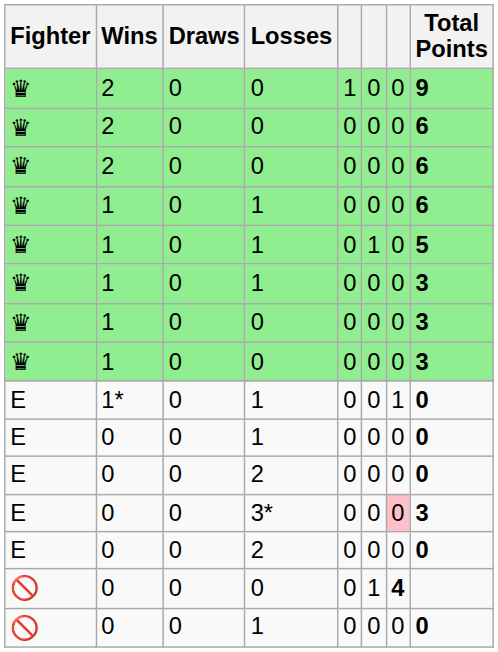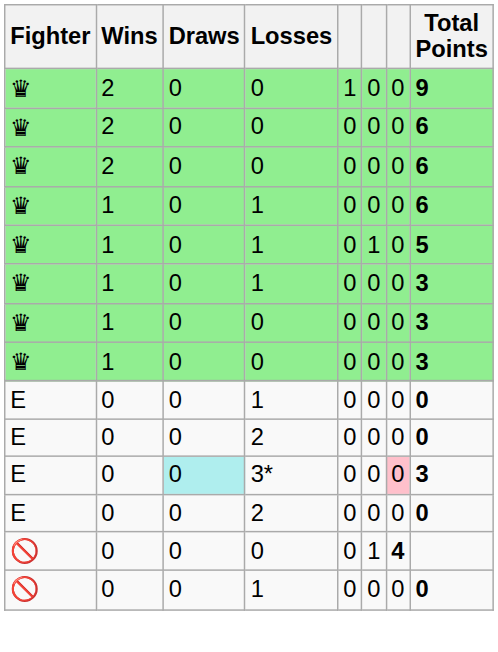- row: E | 1* | 0 | 1 | 0 | 0 | 1 | 0
0 / 3* | Draws: no background -> paleturquoise background
